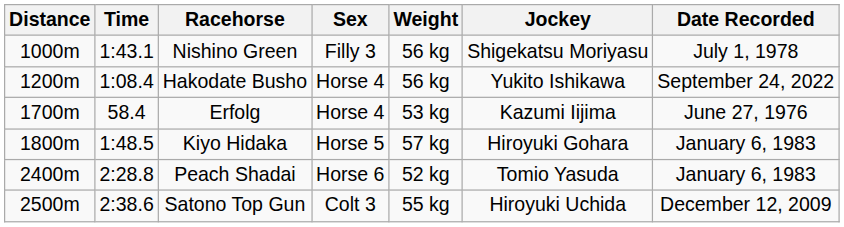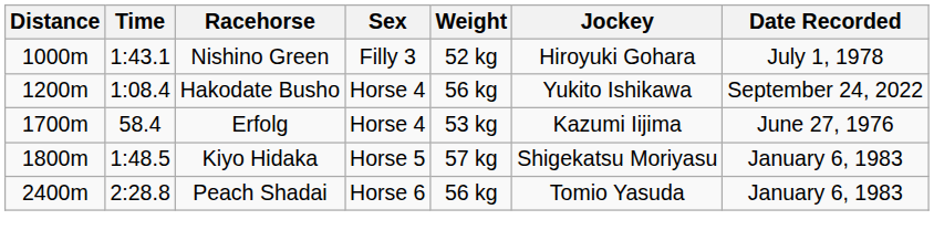Nishino Green | Weight: 56 kg -> 52 kg
Nishino Green | Jockey: Shigekatsu Moriyasu -> Hiroyuki Gohara
Kiyo Hidaka | Jockey: Hiroyuki Gohara -> Shigekatsu Moriyasu
Peach Shadai | Weight: 52 kg -> 56 kg
- row: 2500m | 2:38.6 | Satono Top Gun | Colt 3 | 55 kg | Hiroyuki Uchida | December 12, 2009
